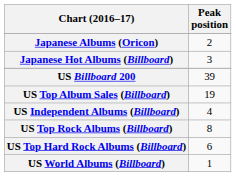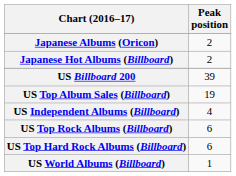Japanese Hot Albums (Billboard) | Peak position: 3 -> 2
US Top Rock Albums (Billboard) | Peak position: 8 -> 6
